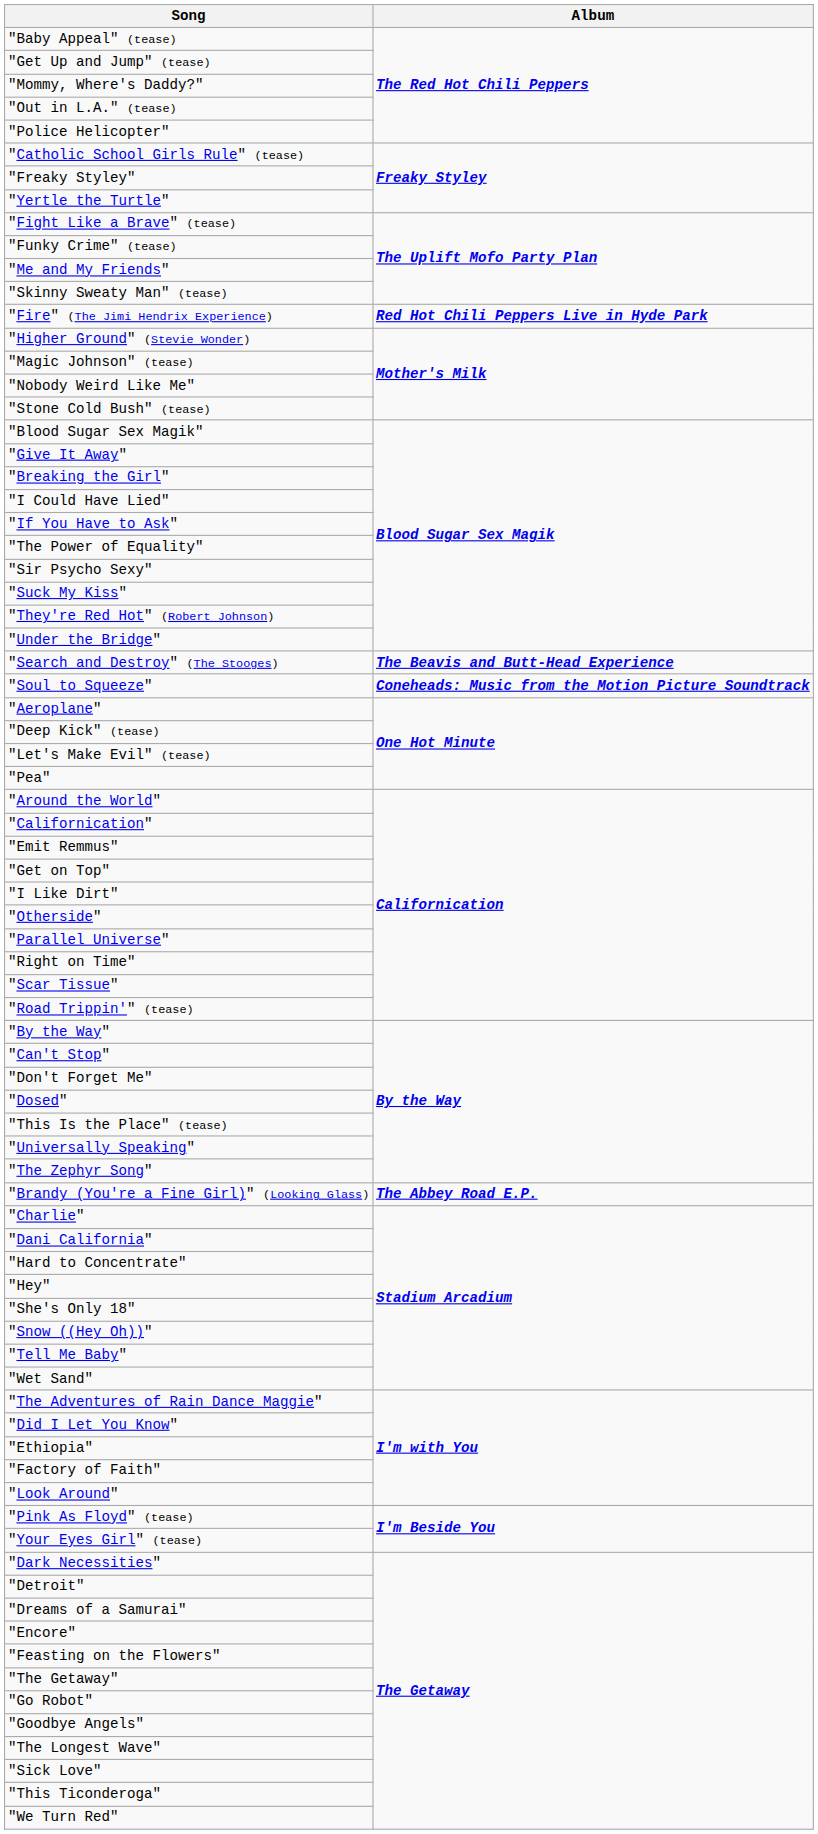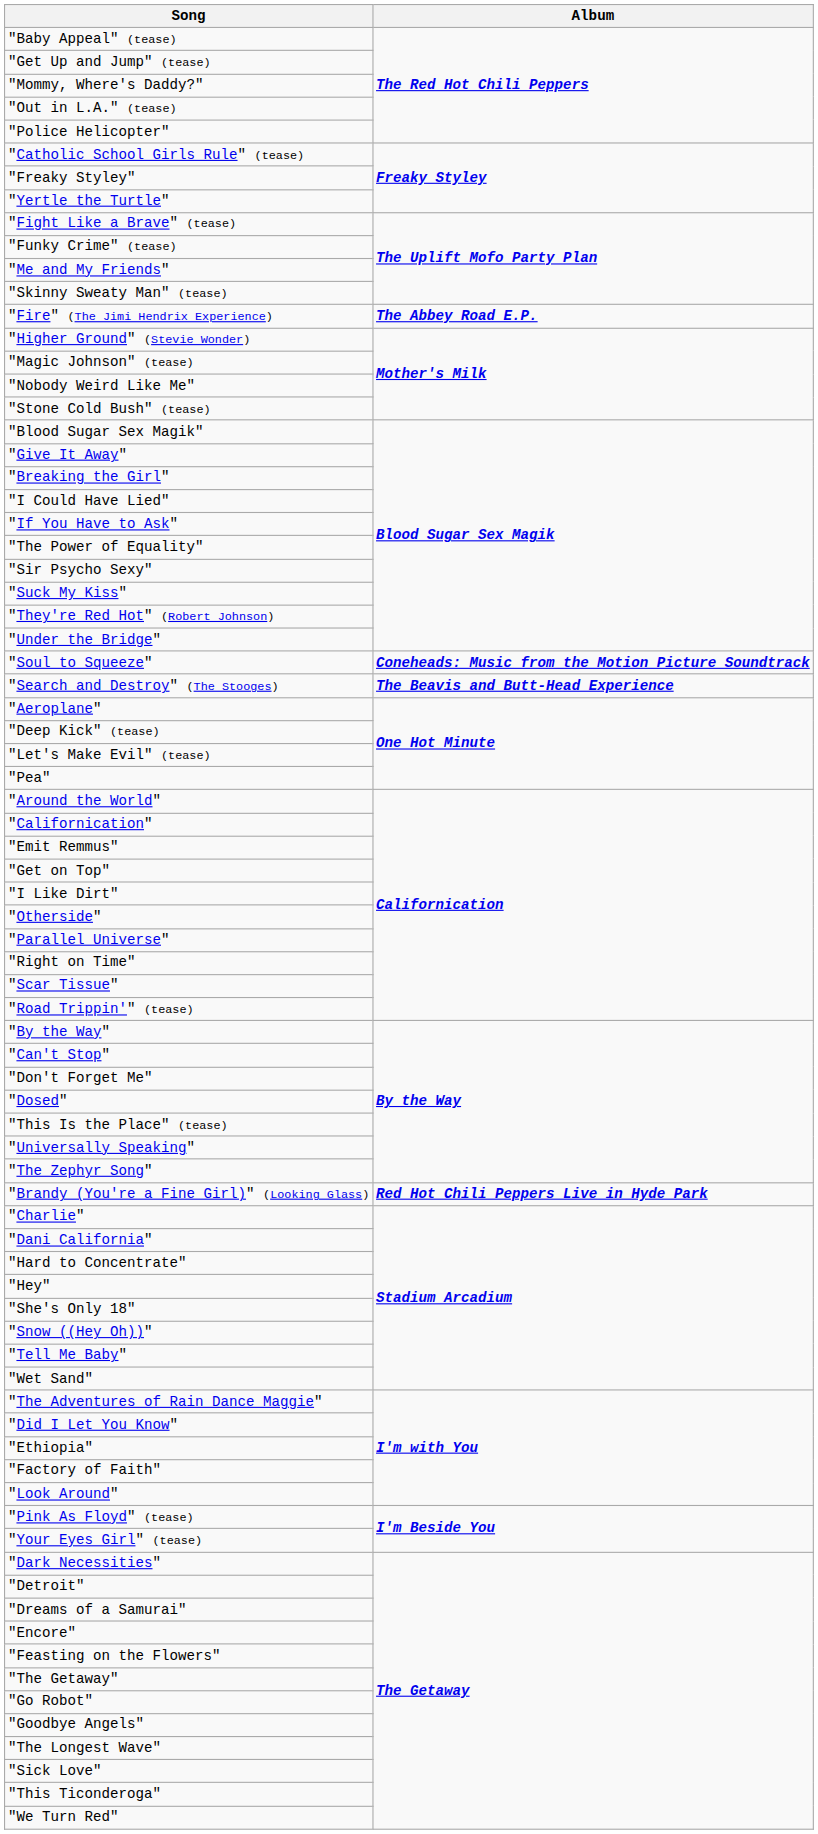"Fire" (The Jimi Hendrix Experience) | Album: Red Hot Chili Peppers Live in Hyde Park -> The Abbey Road E.P.
rows swapped: "Search and Destroy" (The Stooges) <-> "Soul to Squeeze"
"Brandy (You're a Fine Girl)" (Looking Glass) | Album: The Abbey Road E.P. -> Red Hot Chili Peppers Live in Hyde Park
